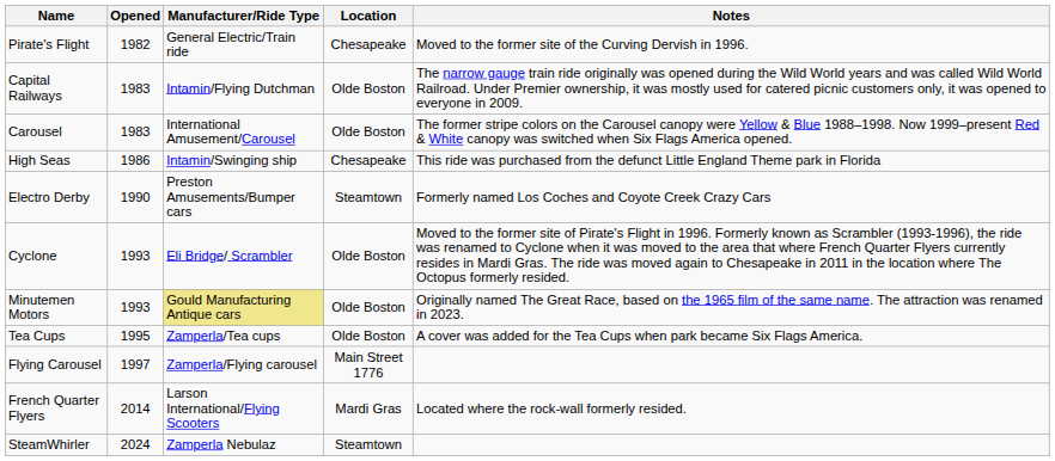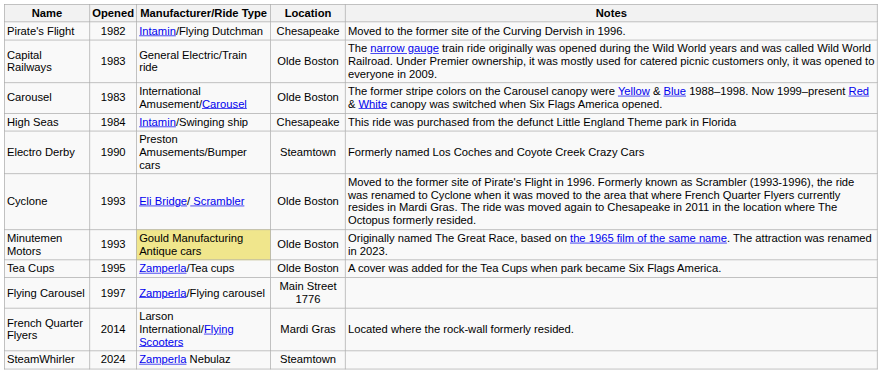Pirate's Flight | Manufacturer/Ride Type: General Electric/Train ride -> Intamin/Flying Dutchman
Capital Railways | Manufacturer/Ride Type: Intamin/Flying Dutchman -> General Electric/Train ride
High Seas | Opened: 1986 -> 1984
